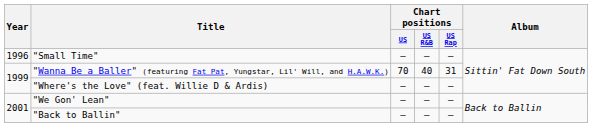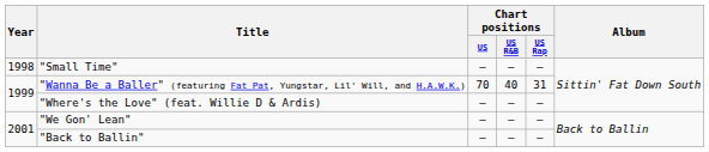"Small Time" | Year: 1996 -> 1998
